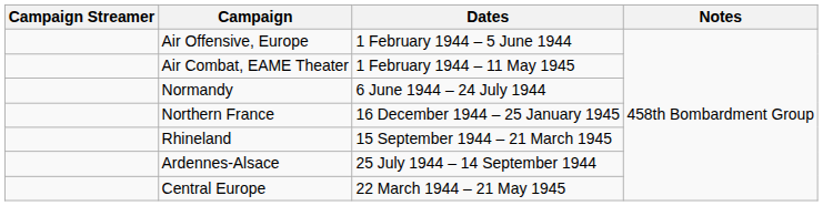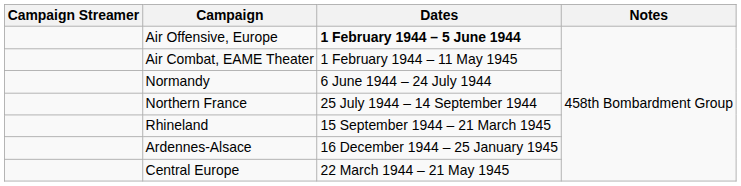Air Offensive, Europe | Dates: normal -> bold
Northern France | Dates: 16 December 1944 – 25 January 1945 -> 25 July 1944 – 14 September 1944
Ardennes-Alsace | Dates: 25 July 1944 – 14 September 1944 -> 16 December 1944 – 25 January 1945
